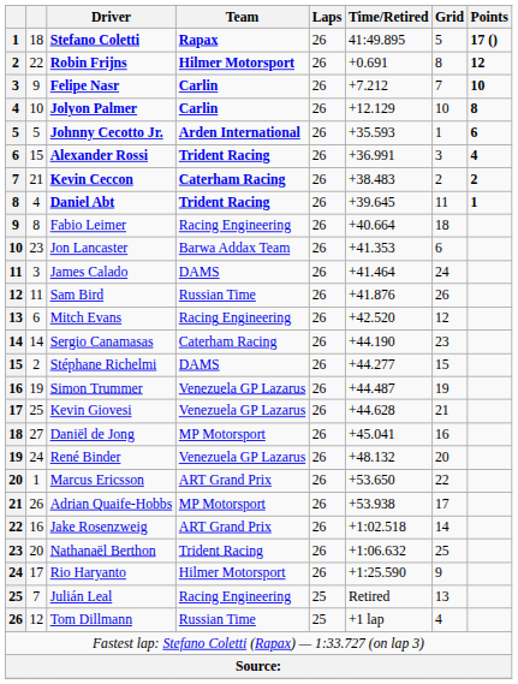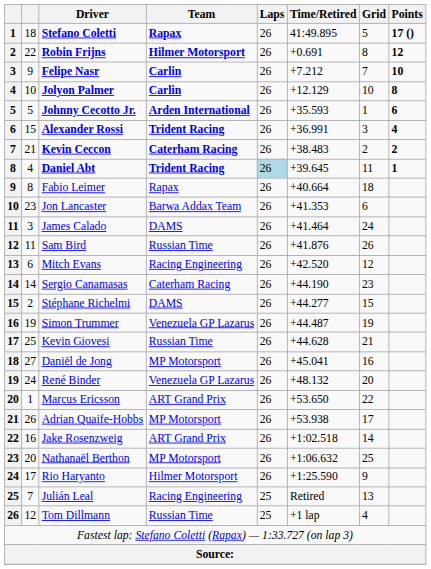Daniel Abt | Laps: no background -> lightblue background
Fabio Leimer | Team: Racing Engineering -> Rapax
Kevin Giovesi | Team: Venezuela GP Lazarus -> Russian Time
Nathanaël Berthon | Team: Trident Racing -> MP Motorsport
